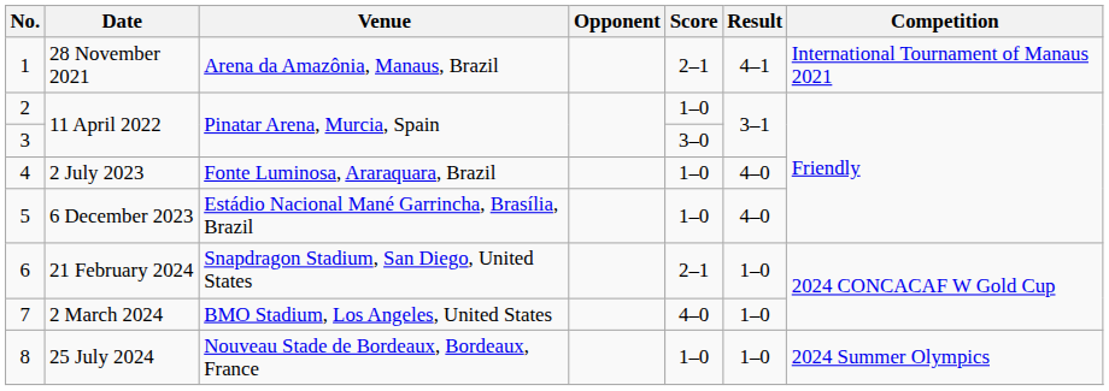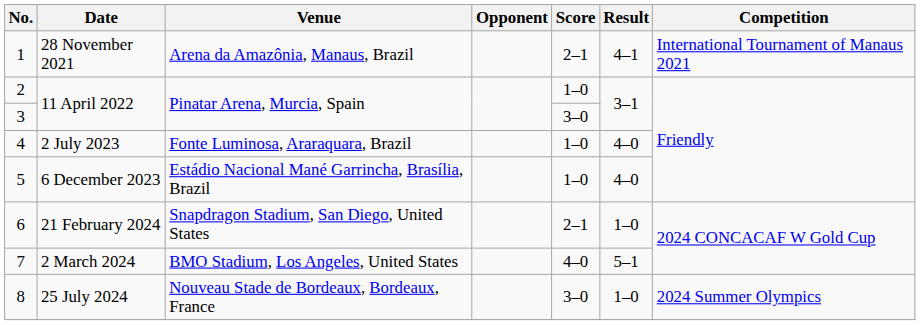7 | Result: 1–0 -> 5–1
8 | Score: 1–0 -> 3–0
